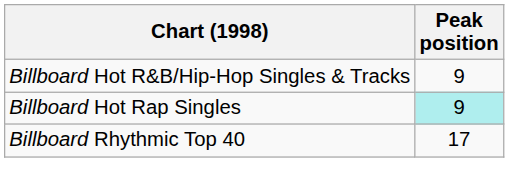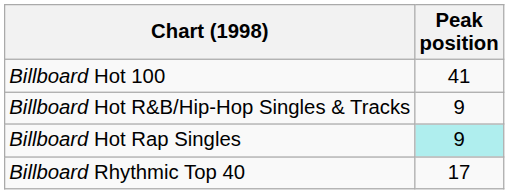+ row: Billboard Hot 100 | 41
